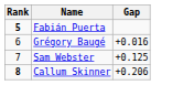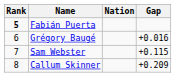+ column: Nation
Sam Webster | Gap: +0.125 -> +0.115
Callum Skinner | Rank: bold -> normal
Callum Skinner | Gap: +0.206 -> +0.209
